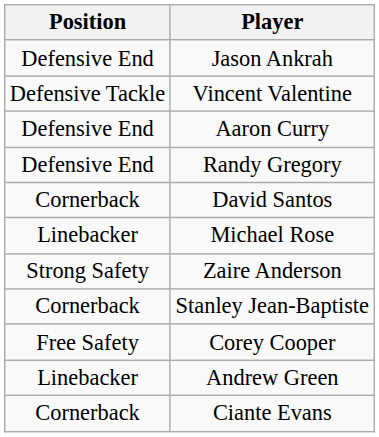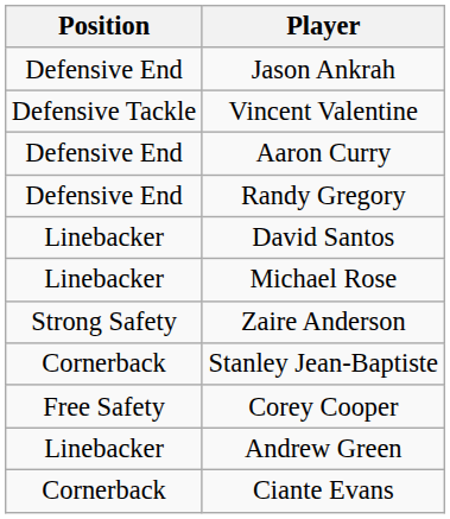David Santos | Position: Cornerback -> Linebacker
